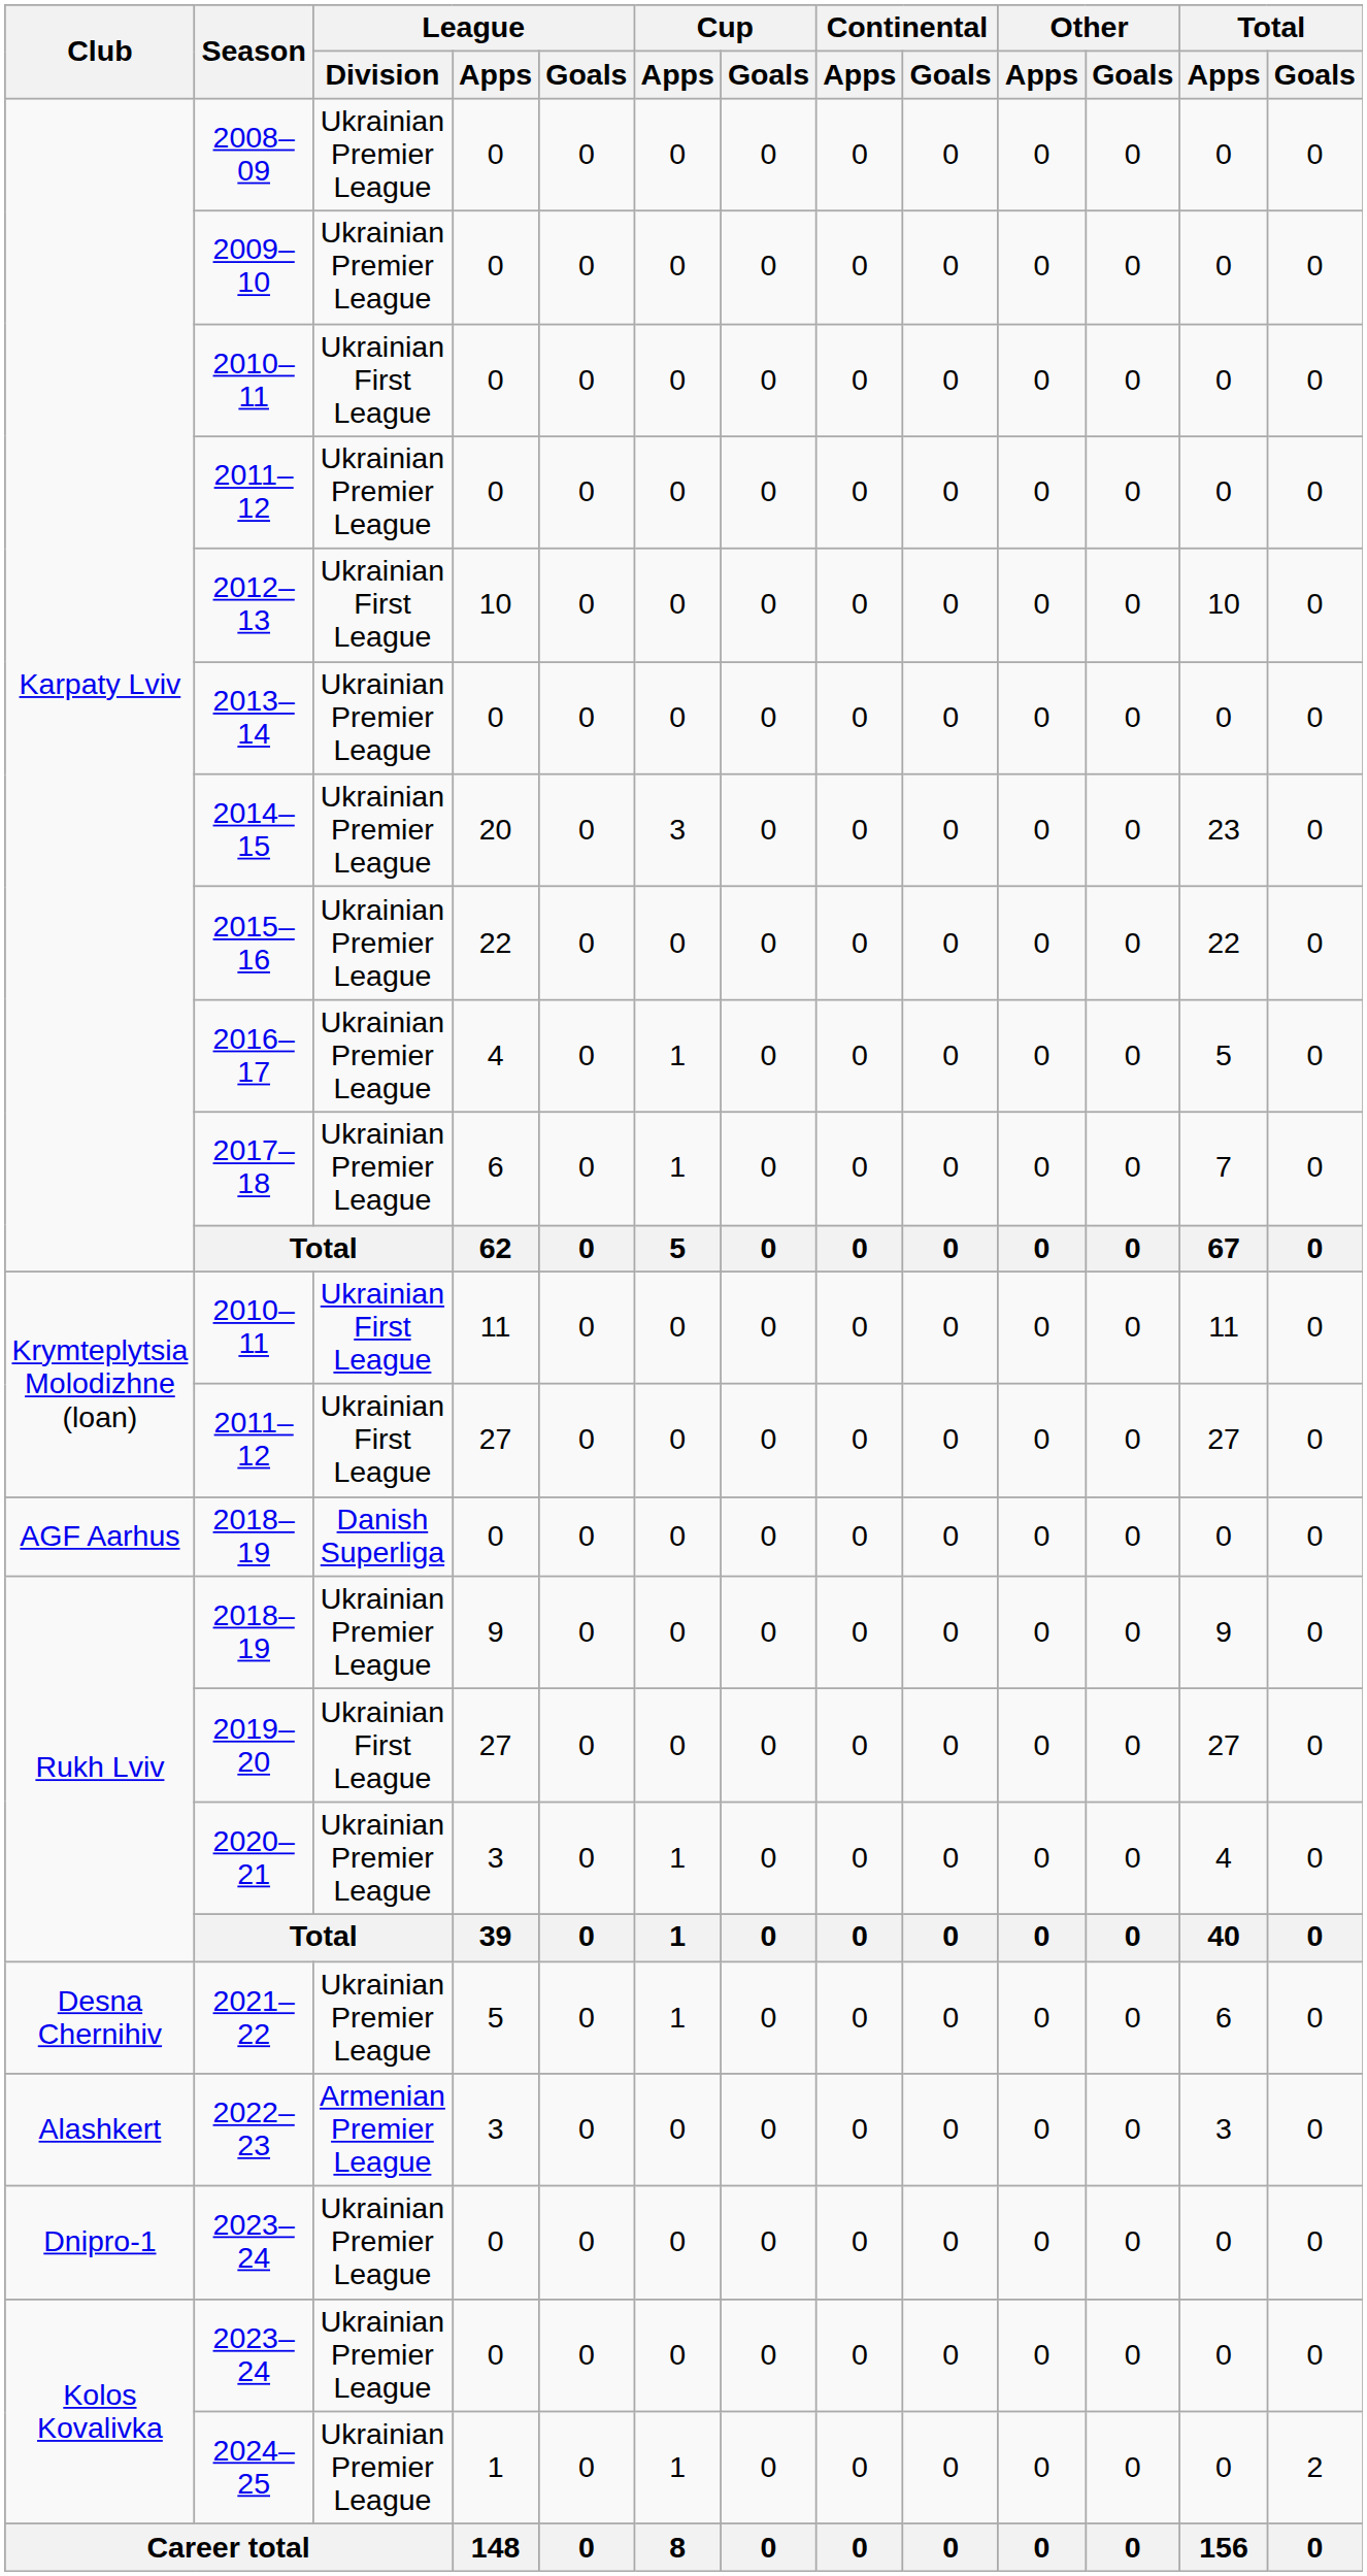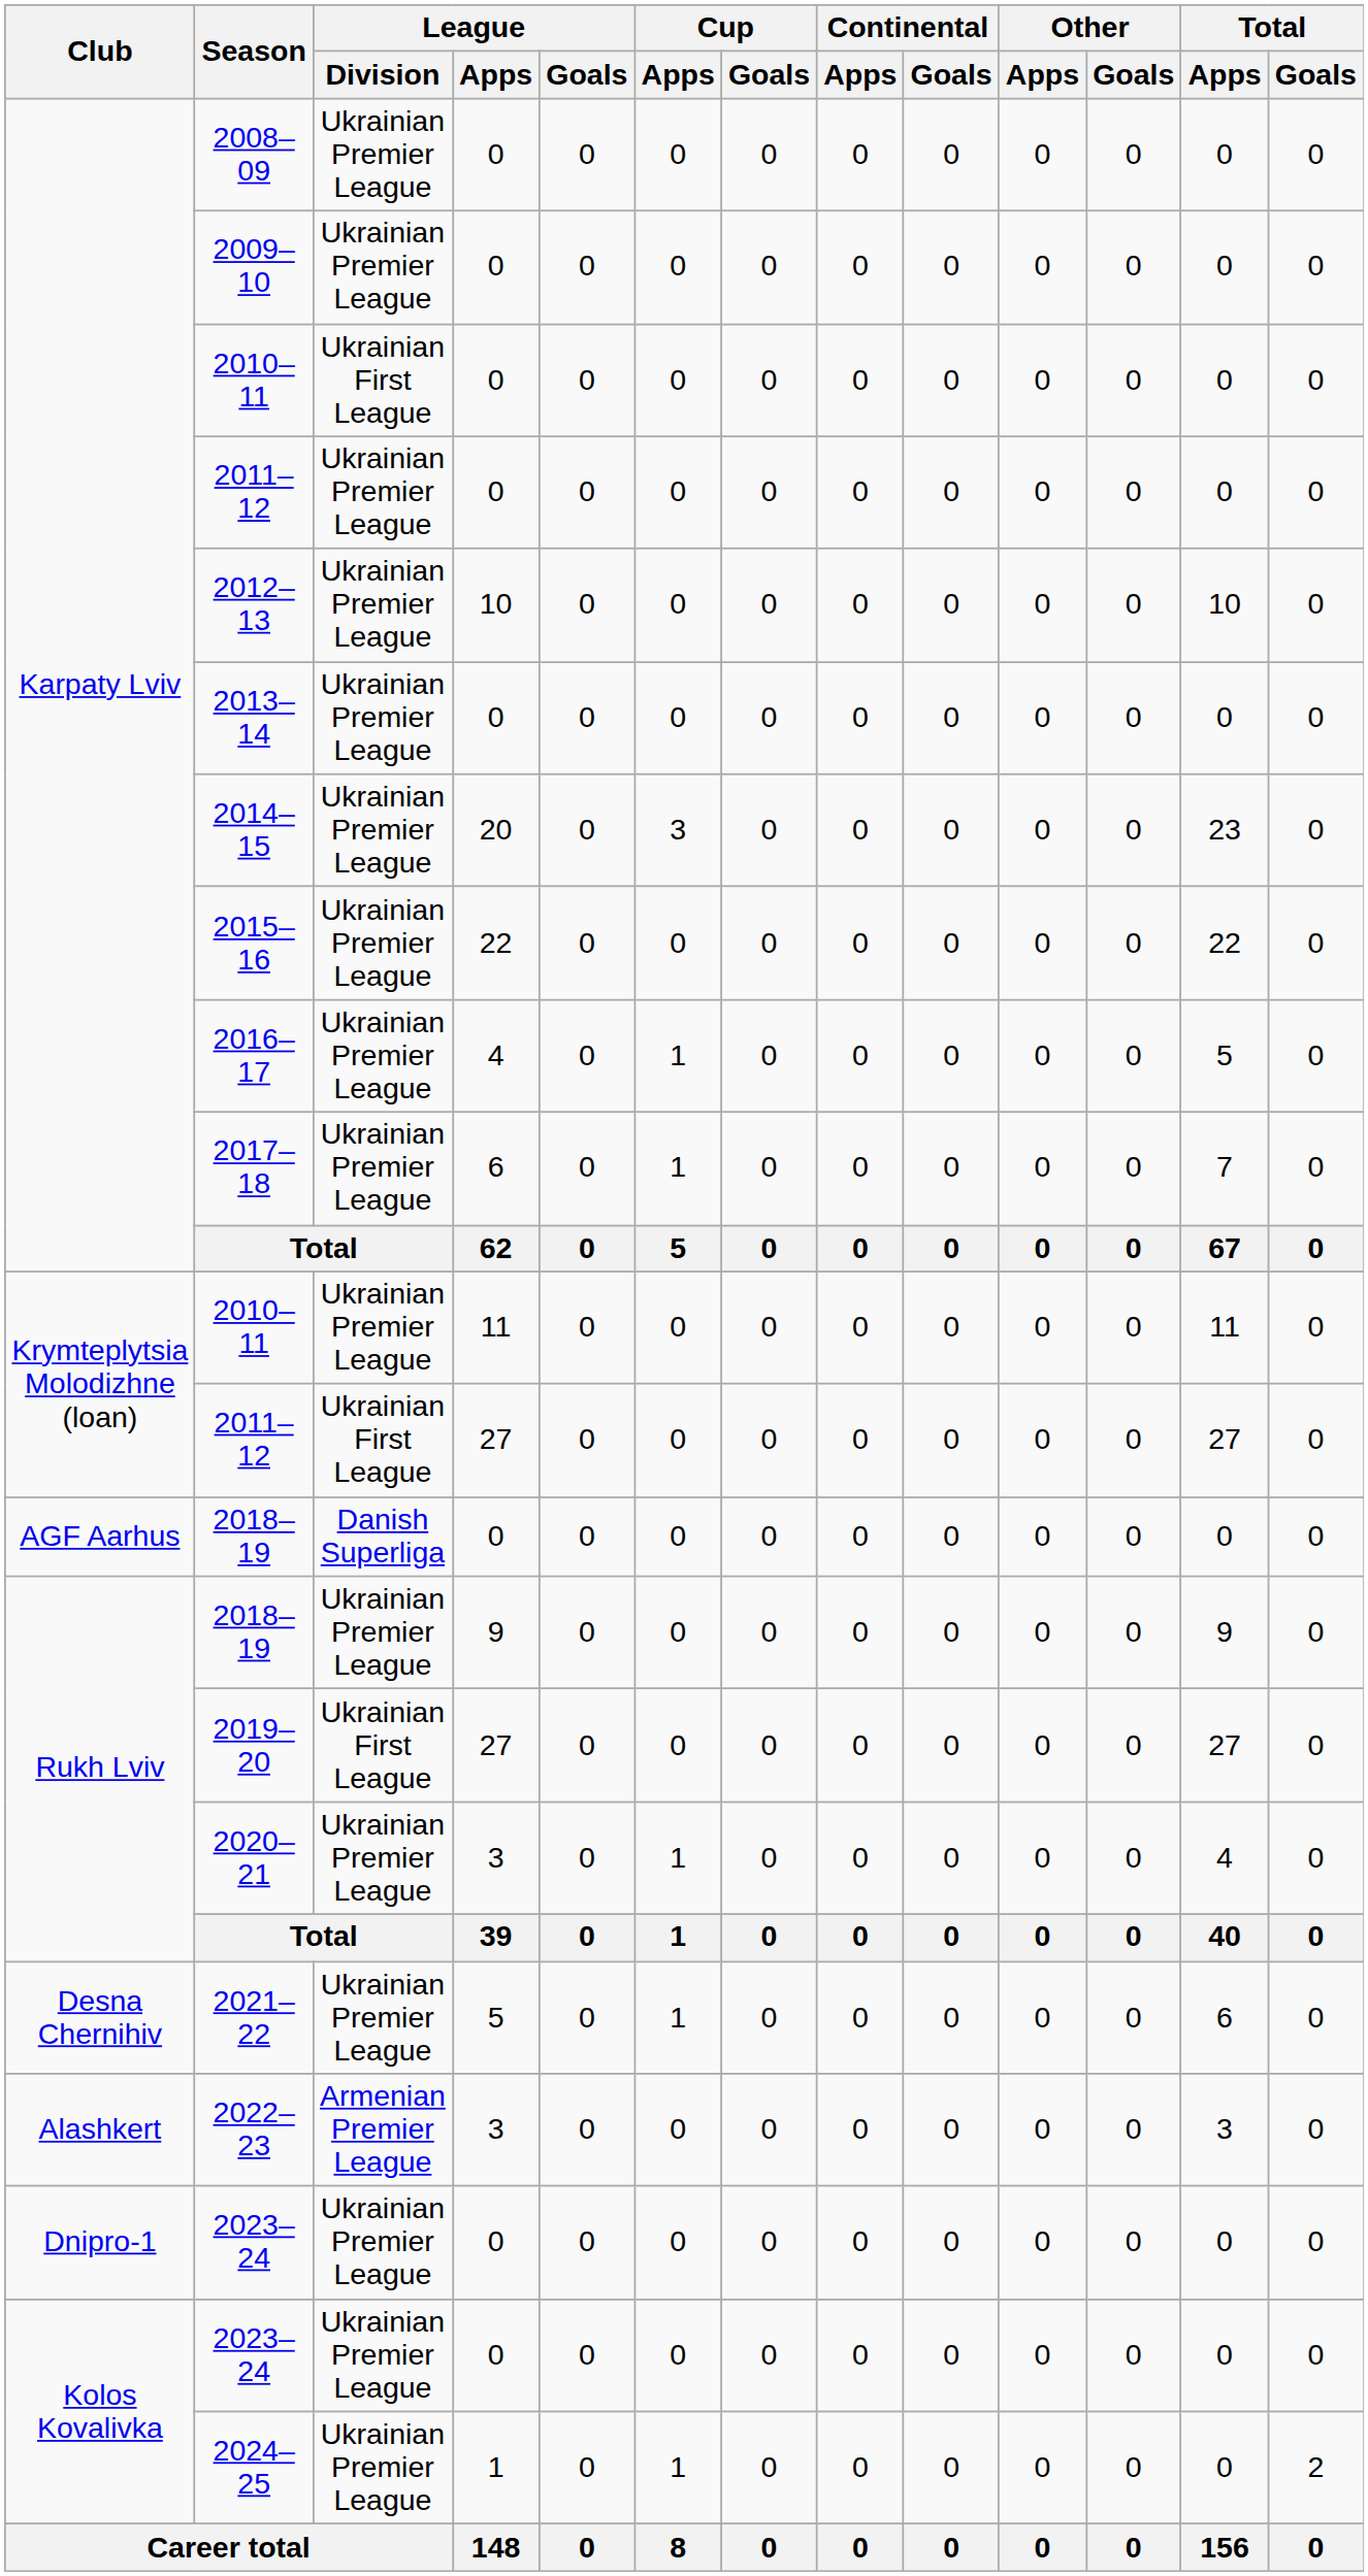2012–13 | League / Division: Ukrainian First League -> Ukrainian Premier League
Krymteplytsia Molodizhne (loan) / 2010–11 | League / Division: Ukrainian First League -> Ukrainian Premier League
